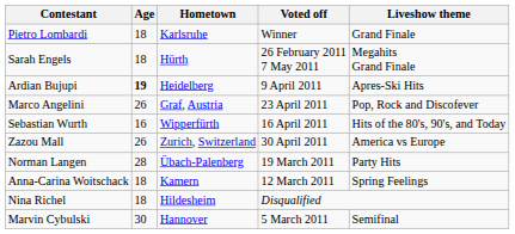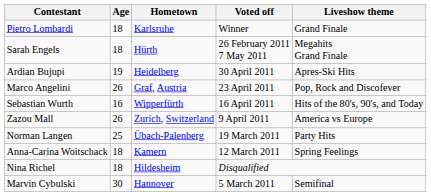Ardian Bujupi | Age: bold -> normal
Ardian Bujupi | Voted off: 9 April 2011 -> 30 April 2011
Zazou Mall | Voted off: 30 April 2011 -> 9 April 2011
Norman Langen | Age: 28 -> 25
